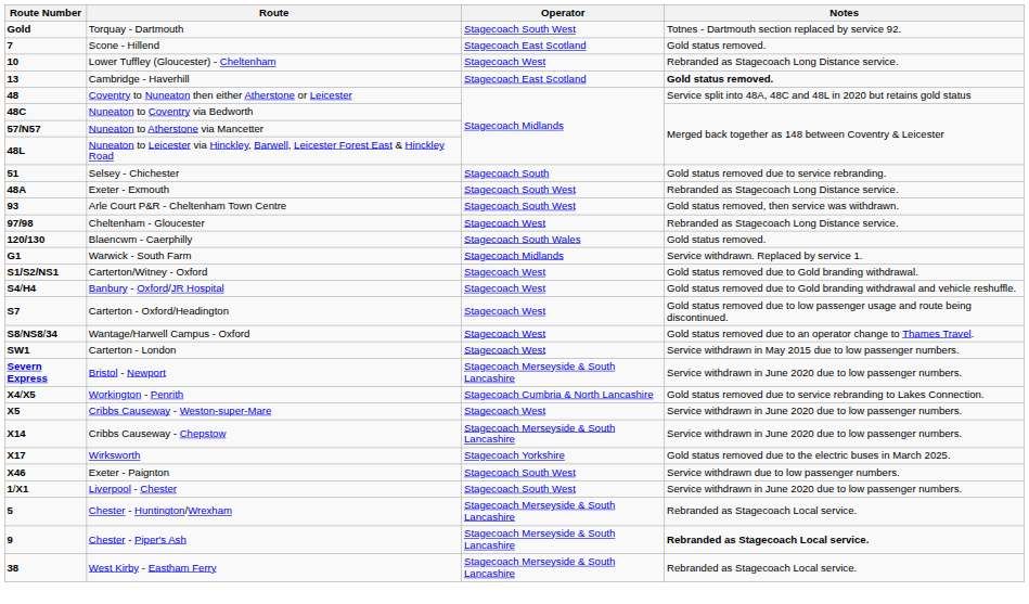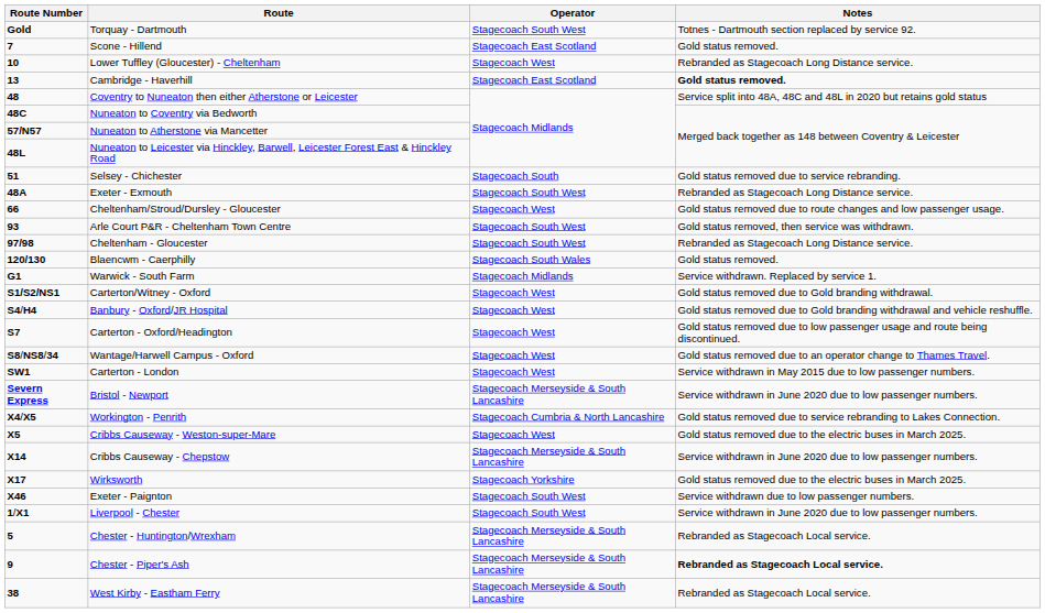+ row: 66 | Cheltenham/Stroud/Dursley - Gloucester | Stagecoach West | Gold status removed due to route changes and low passenger usage.
Cheltenham - Gloucester | Operator: Stagecoach West -> Stagecoach South West
Cribbs Causeway - Weston-super-Mare | Notes: Service withdrawn in June 2020 due to low passenger numbers. -> Gold status removed due to the electric buses in March 2025.
